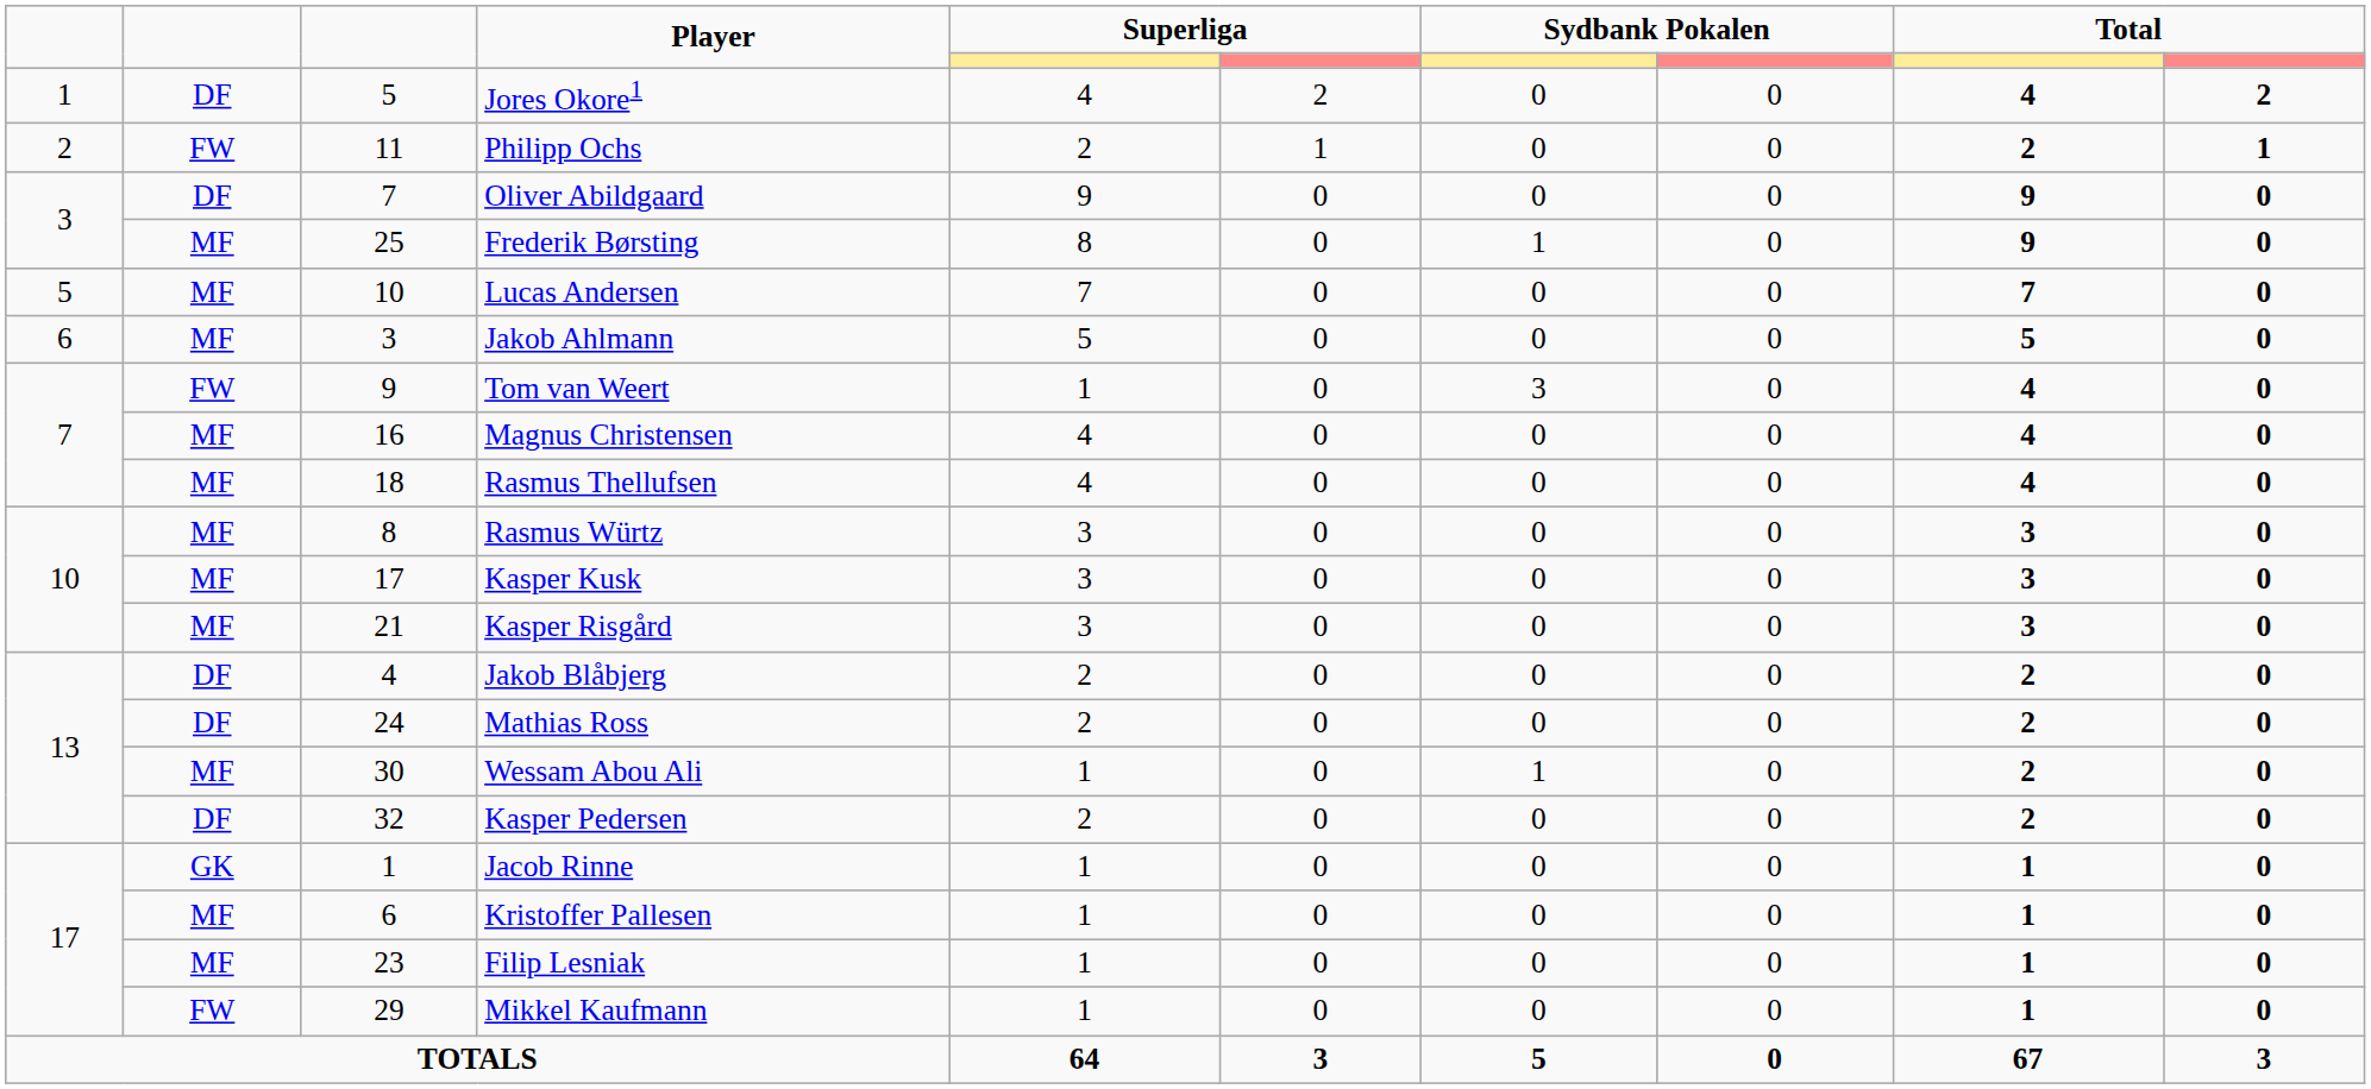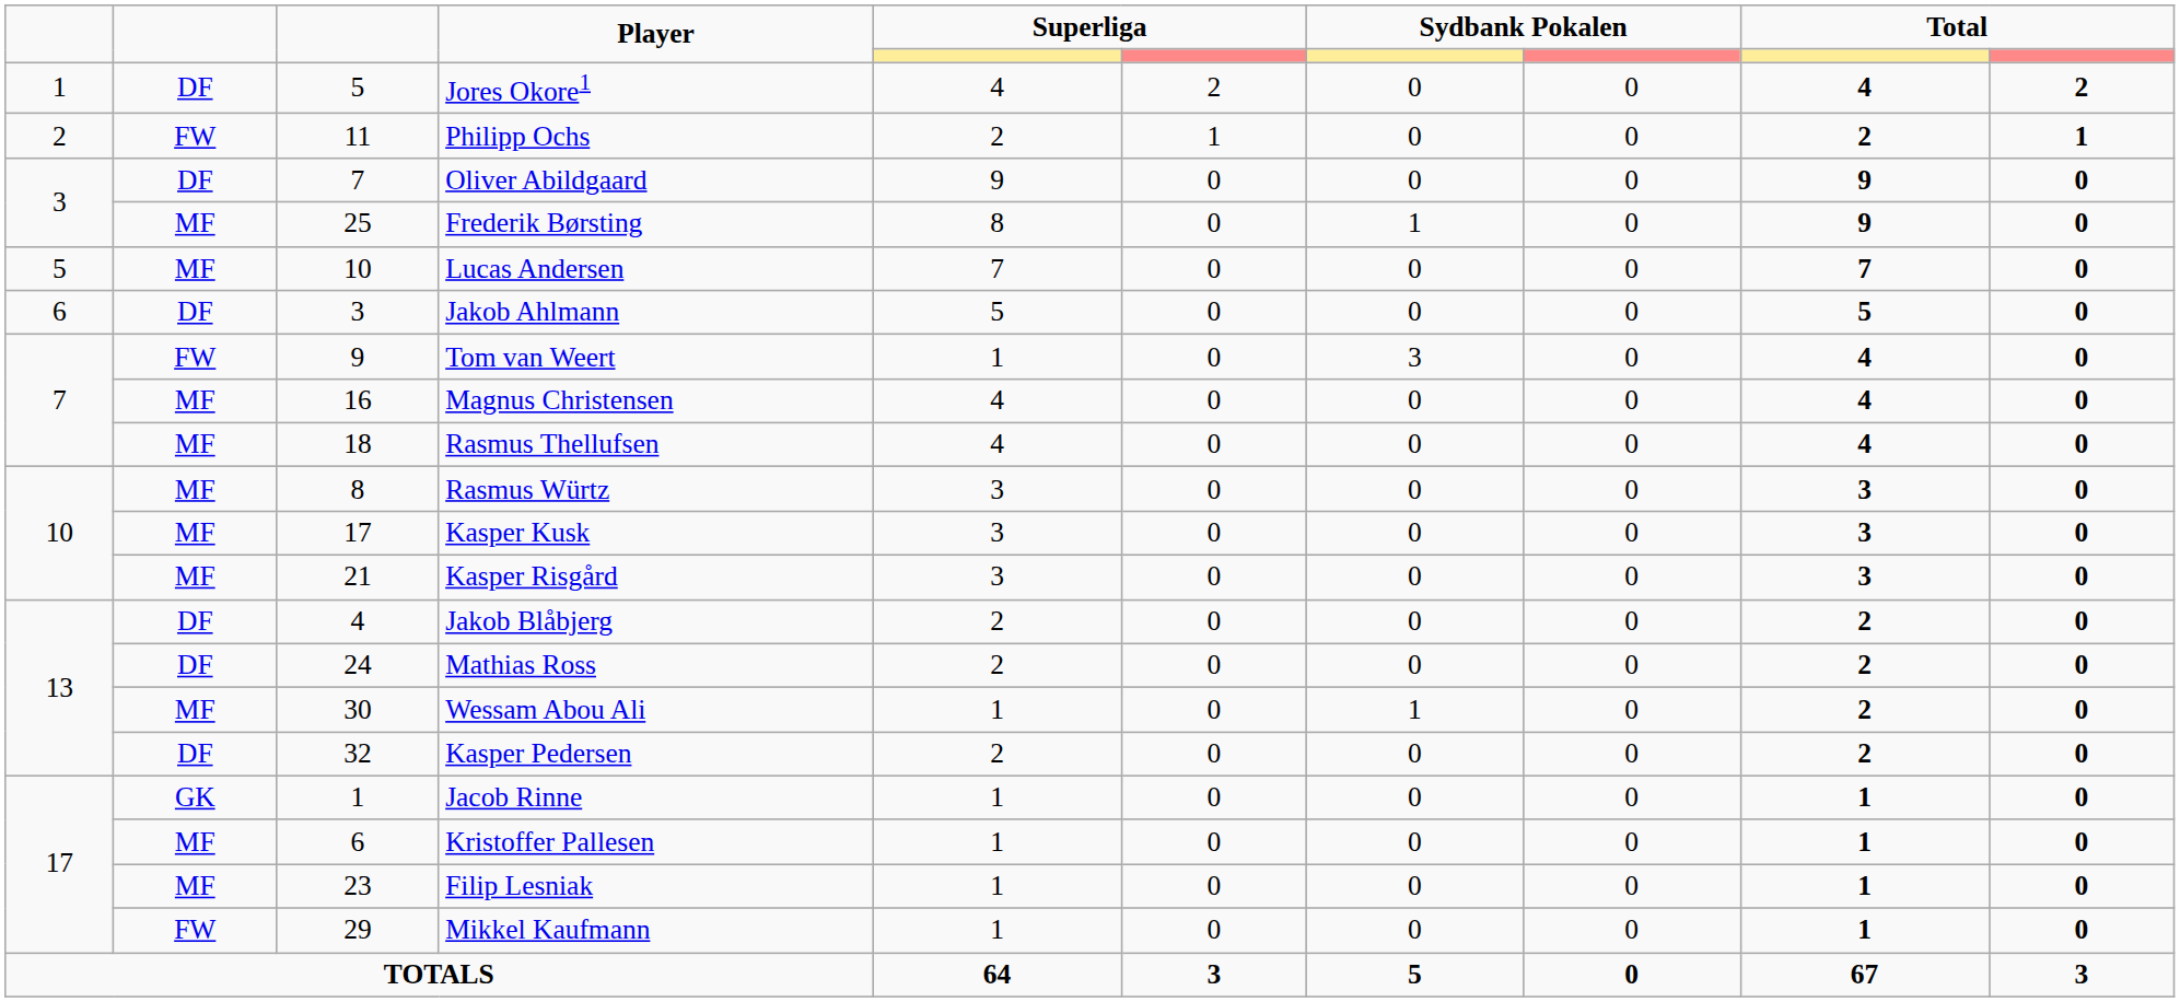Jakob Ahlmann | column 2: MF -> DF
